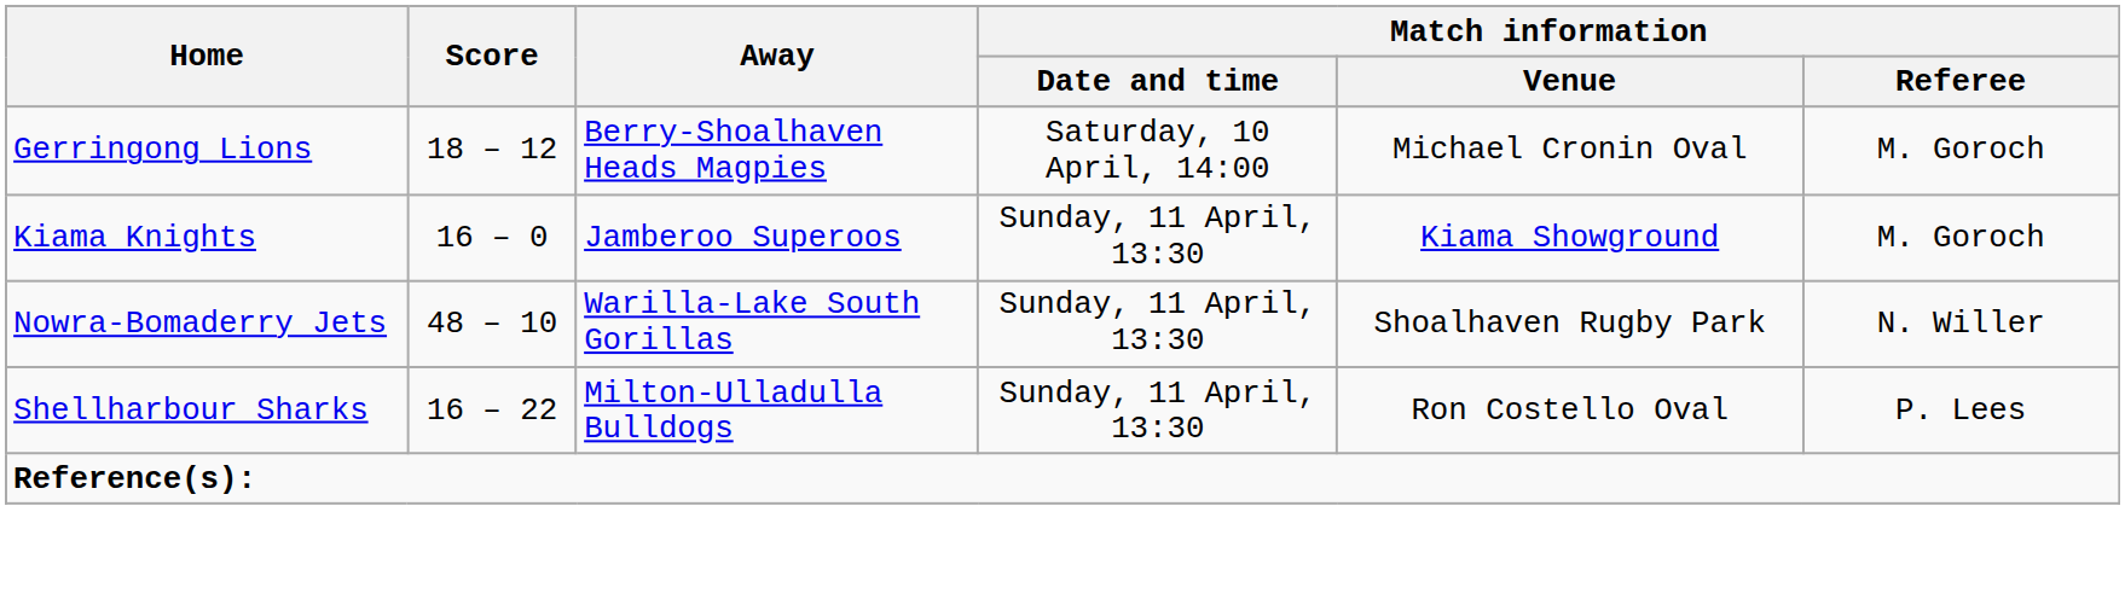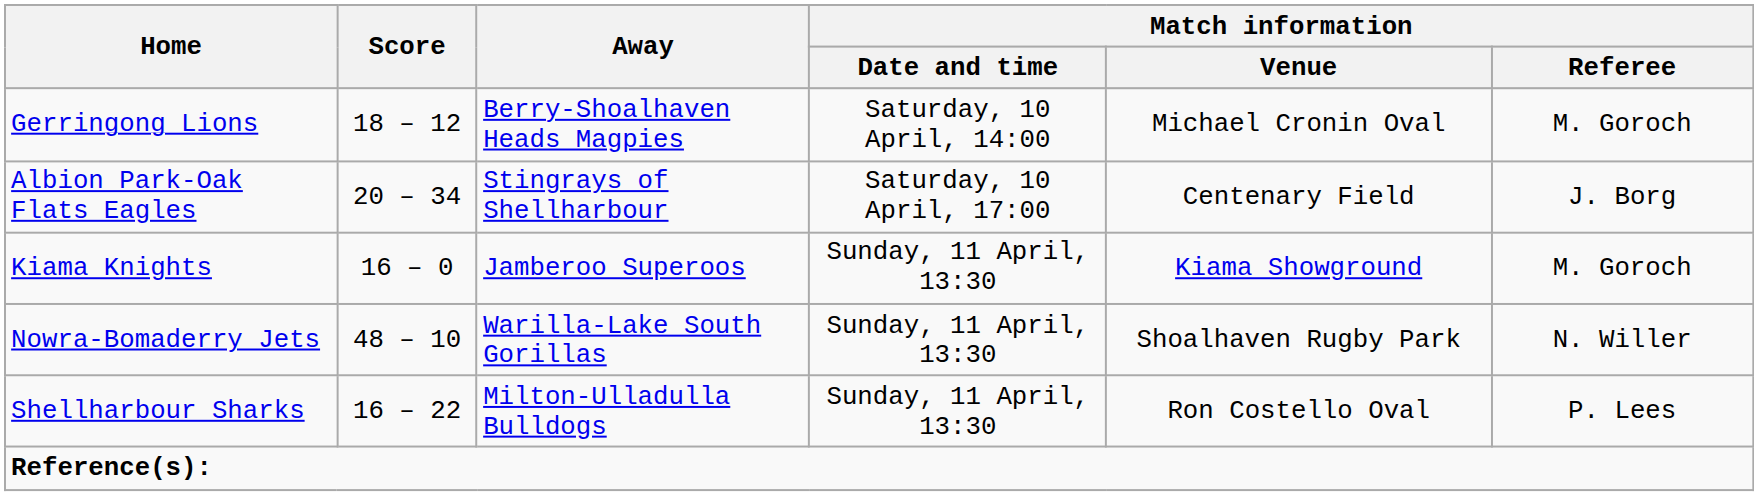+ row: Albion Park-Oak Flats Eagles | 20 – 34 | Stingrays of Shellharbour | Saturday, 10 April, 17:00 | Centenary Field | J. Borg
